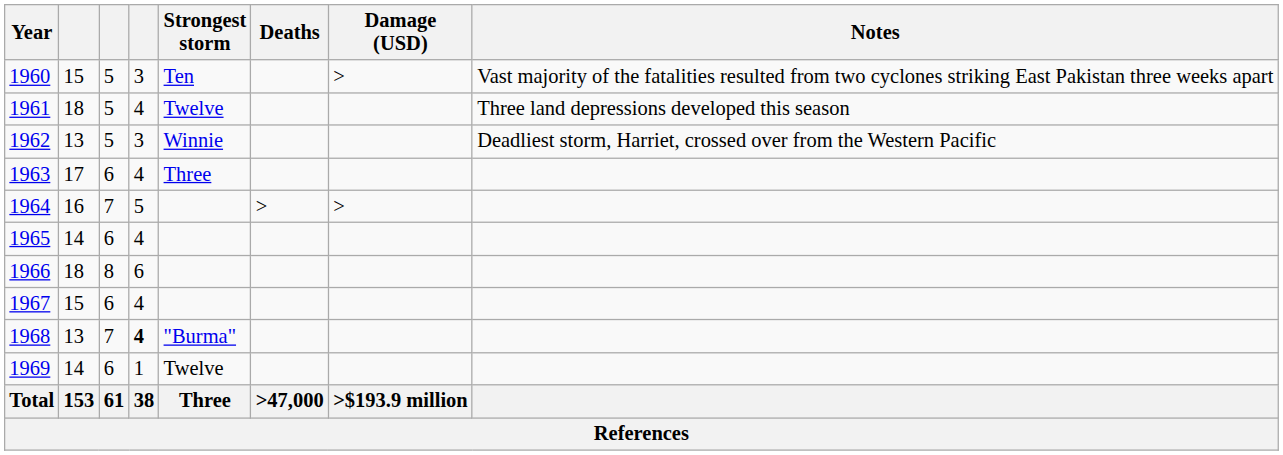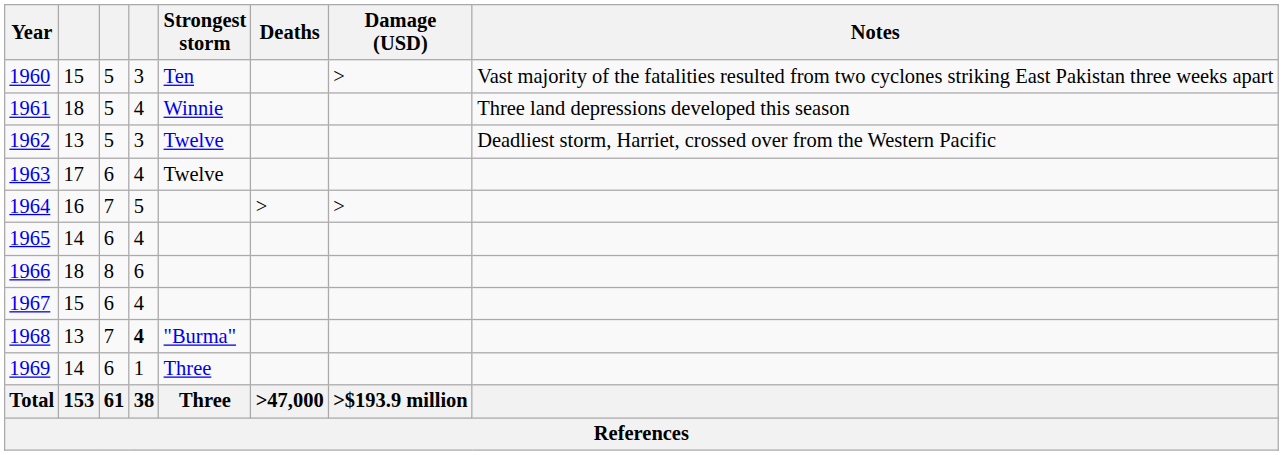1961 | Strongest storm: Twelve -> Winnie
1962 | Strongest storm: Winnie -> Twelve
1963 | Strongest storm: Three -> Twelve
1969 | Strongest storm: Twelve -> Three
